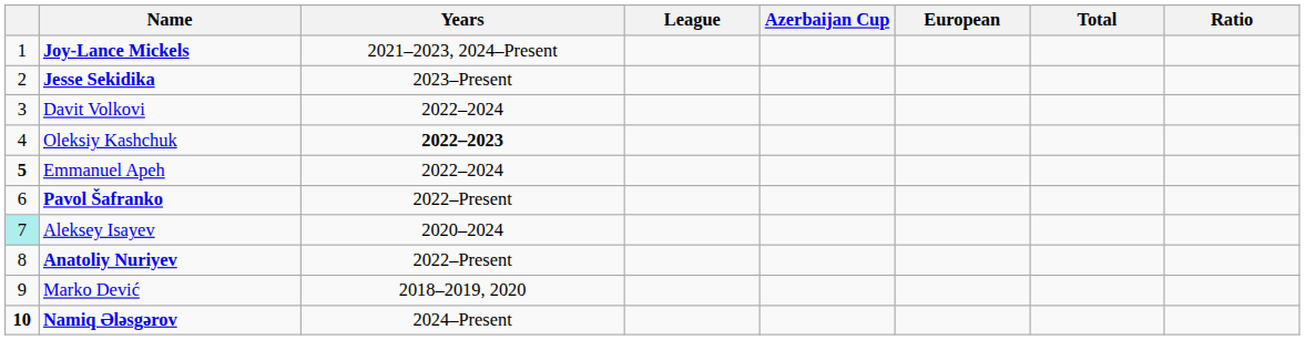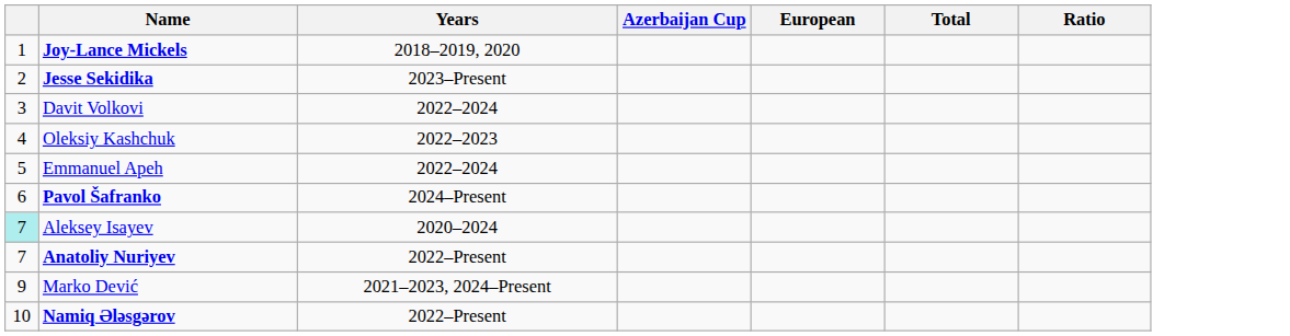- column: League
Joy-Lance Mickels | Years: 2021–2023, 2024–Present -> 2018–2019, 2020
Oleksiy Kashchuk | Years: bold -> normal
Emmanuel Apeh | column 1: bold -> normal
Pavol Šafranko | Years: 2022–Present -> 2024–Present
Anatoliy Nuriyev | column 1: 8 -> 7
Marko Dević | Years: 2018–2019, 2020 -> 2021–2023, 2024–Present
Namiq Ələsgərov | column 1: bold -> normal
Namiq Ələsgərov | Years: 2024–Present -> 2022–Present
